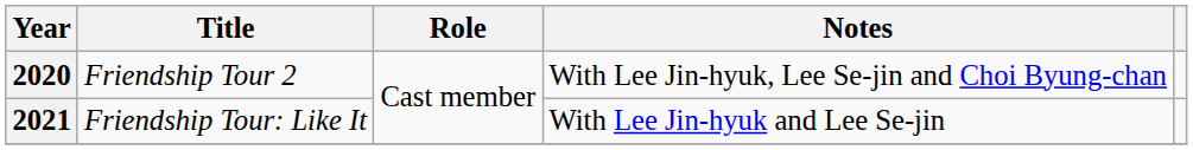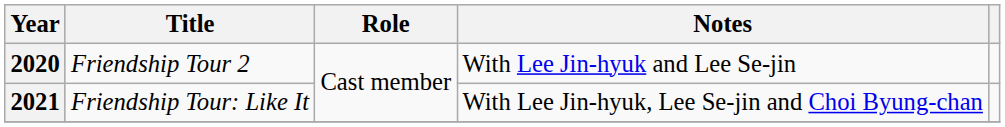2020 | Notes: With Lee Jin-hyuk, Lee Se-jin and Choi Byung-chan -> With Lee Jin-hyuk and Lee Se-jin
2021 | Notes: With Lee Jin-hyuk and Lee Se-jin -> With Lee Jin-hyuk, Lee Se-jin and Choi Byung-chan
